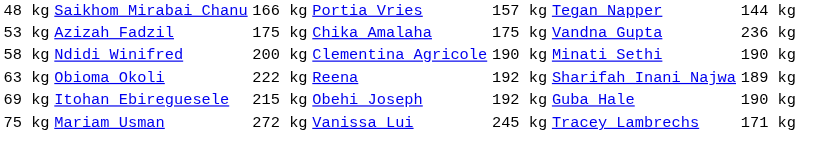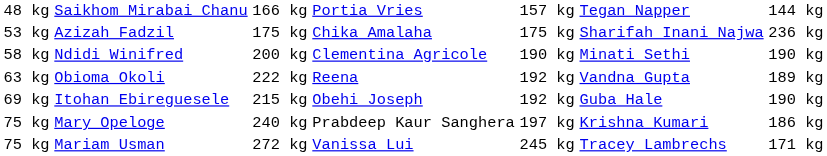Azizah Fadzil | column 6: Vandna Gupta -> Sharifah Inani Najwa
Obioma Okoli | column 6: Sharifah Inani Najwa -> Vandna Gupta
+ row: 75 kg | Mary Opeloge | 240 kg | Prabdeep Kaur Sanghera | 197 kg | Krishna Kumari | 186 kg
